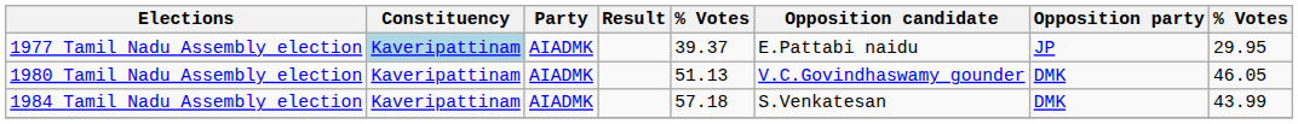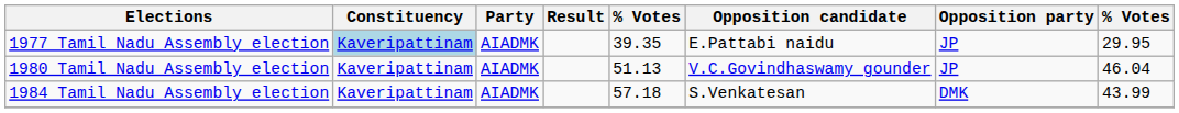1977 Tamil Nadu Assembly election | column 5: 39.37 -> 39.35
1980 Tamil Nadu Assembly election | Opposition party: DMK -> JP
1980 Tamil Nadu Assembly election | column 8: 46.05 -> 46.04
